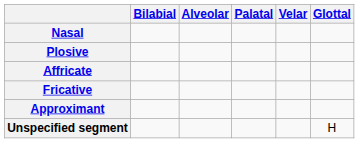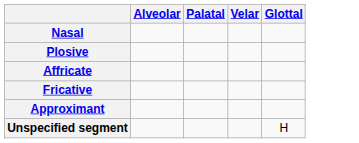- column: Bilabial
